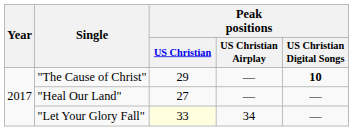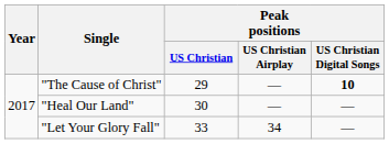"Heal Our Land" | Peak positions / US Christian: 27 -> 30
"Let Your Glory Fall" | Peak positions / US Christian: lightyellow background -> no background
